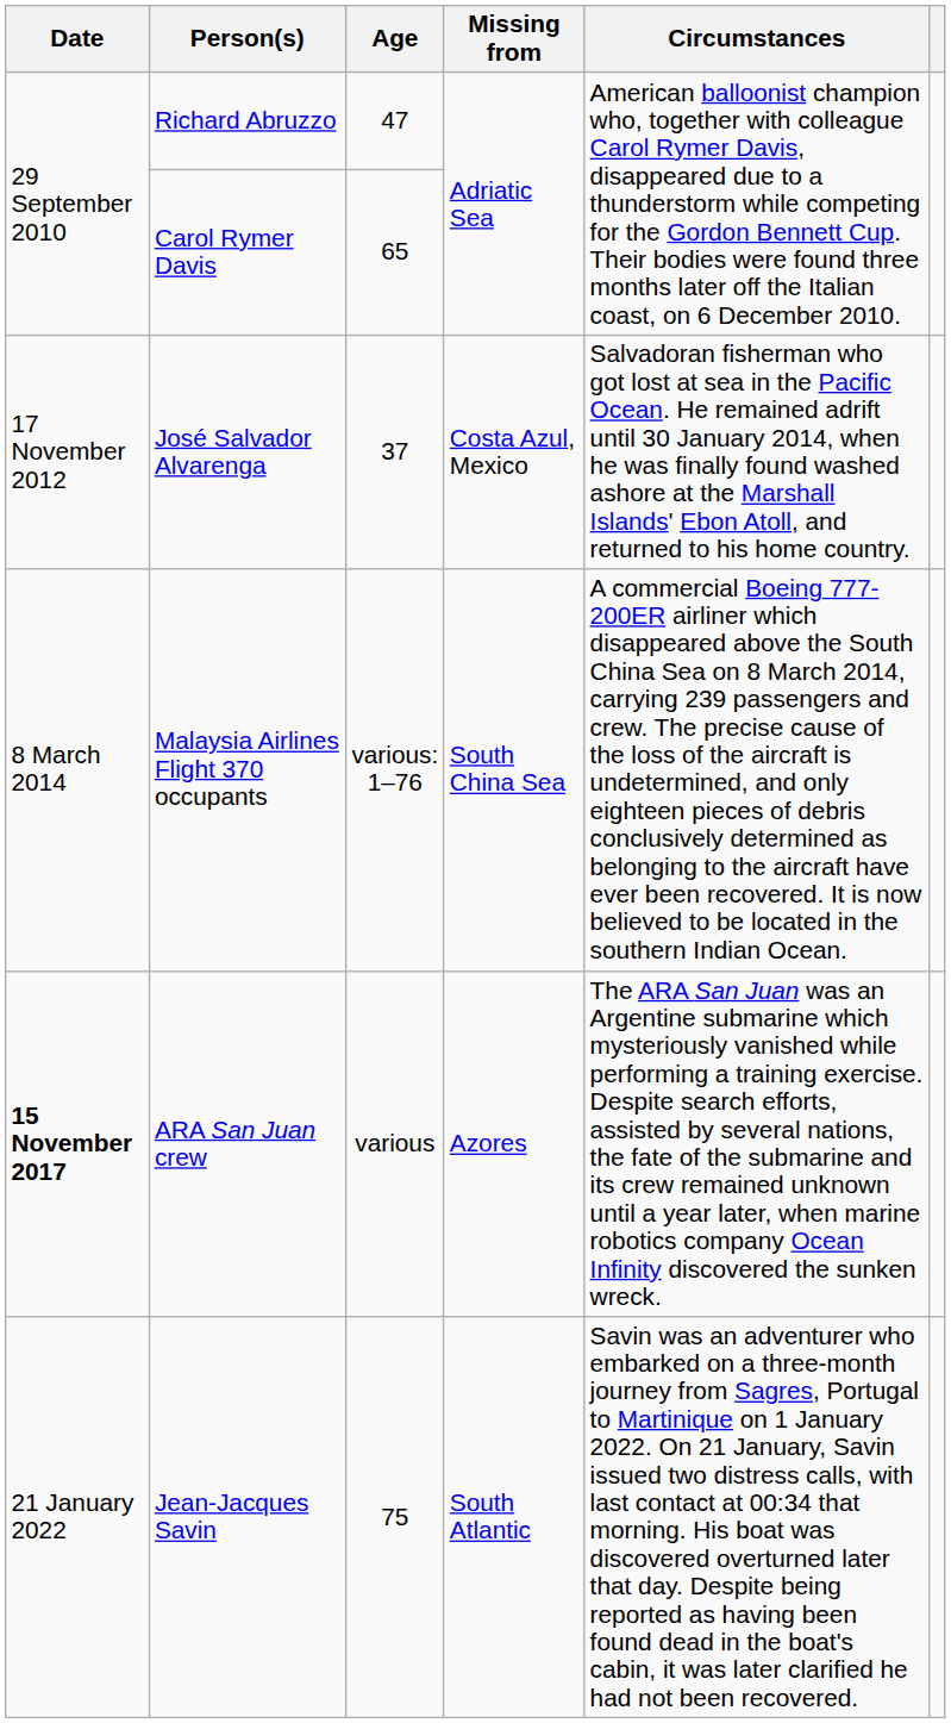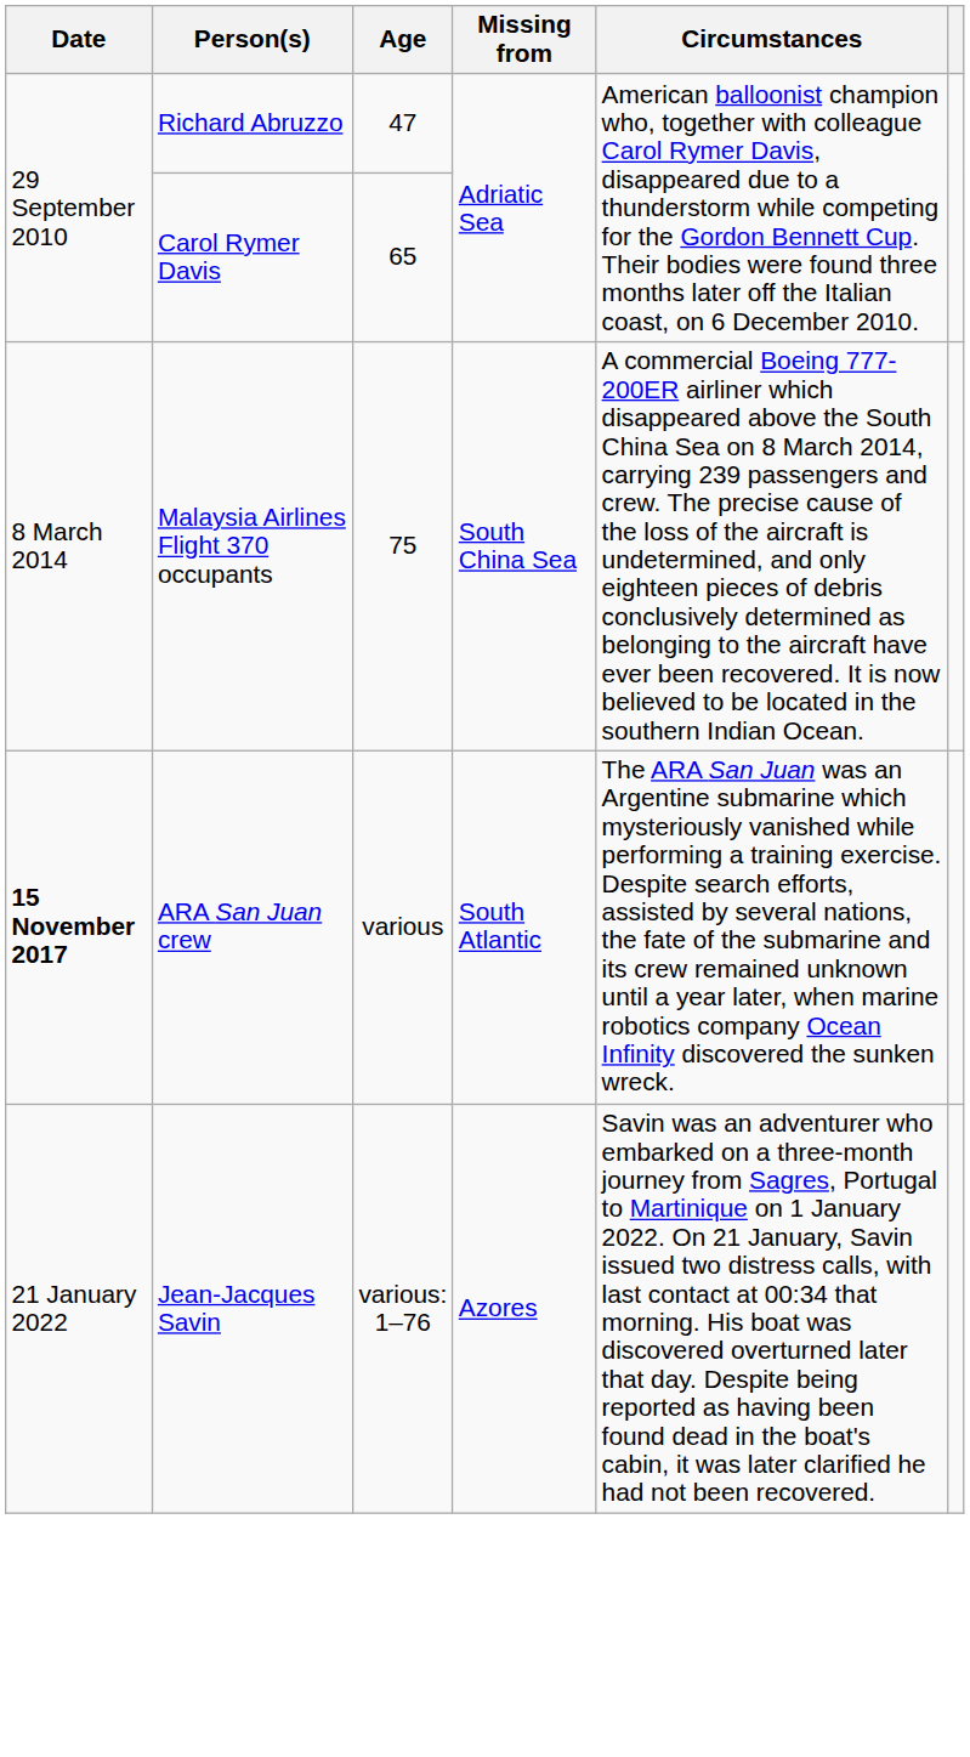- row: 17 November 2012 | José Salvador Alvarenga | 37 | Costa Azul, Mexico | Salvadoran fisherman who got lost at sea in the Pacific Ocean. He remained adrift until 30 January 2014, when he was finally found washed ashore at the Marshall Islands' Ebon Atoll, and returned to his home country.
Malaysia Airlines Flight 370 occupants | Age: various: 1–76 -> 75
ARA San Juan crew | Missing from: Azores -> South Atlantic
Jean-Jacques Savin | Age: 75 -> various: 1–76
Jean-Jacques Savin | Missing from: South Atlantic -> Azores
